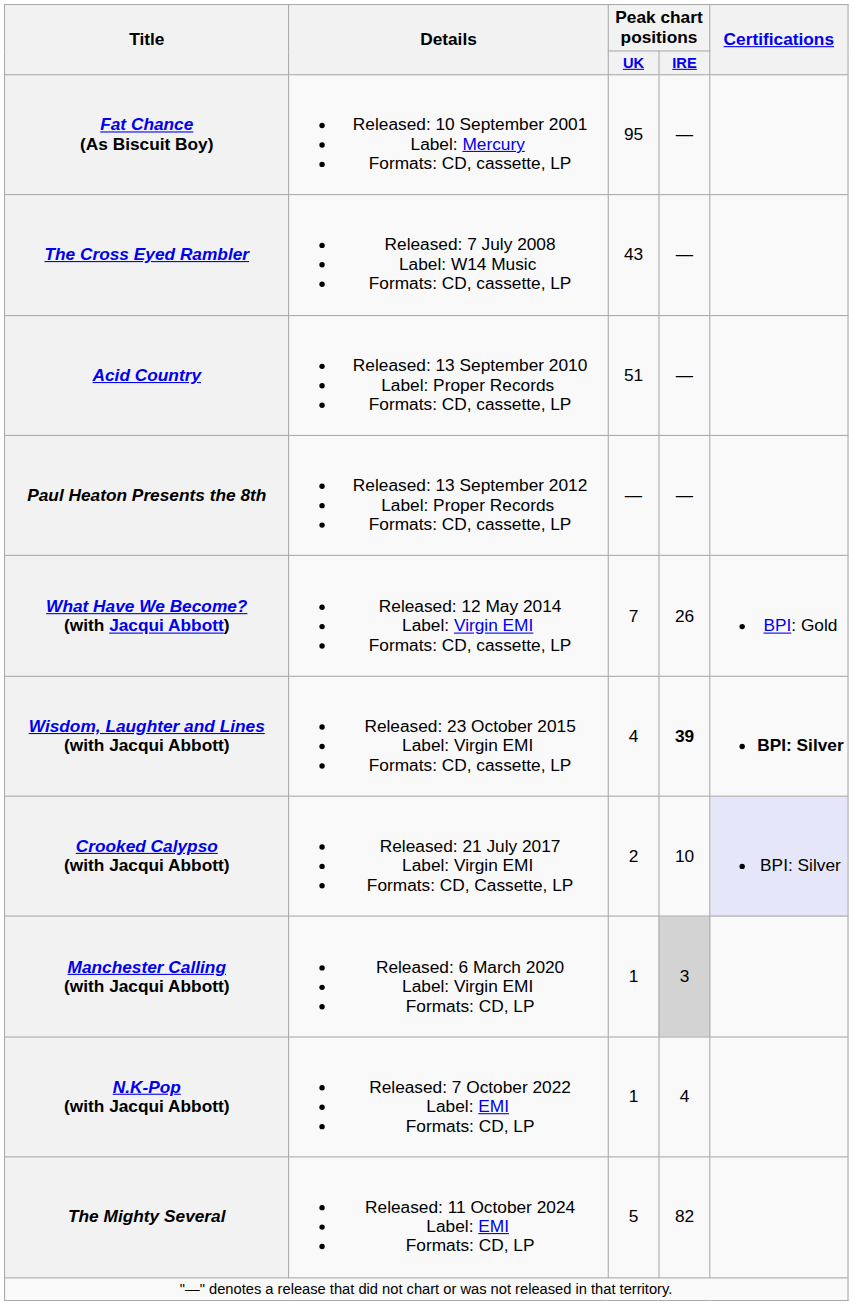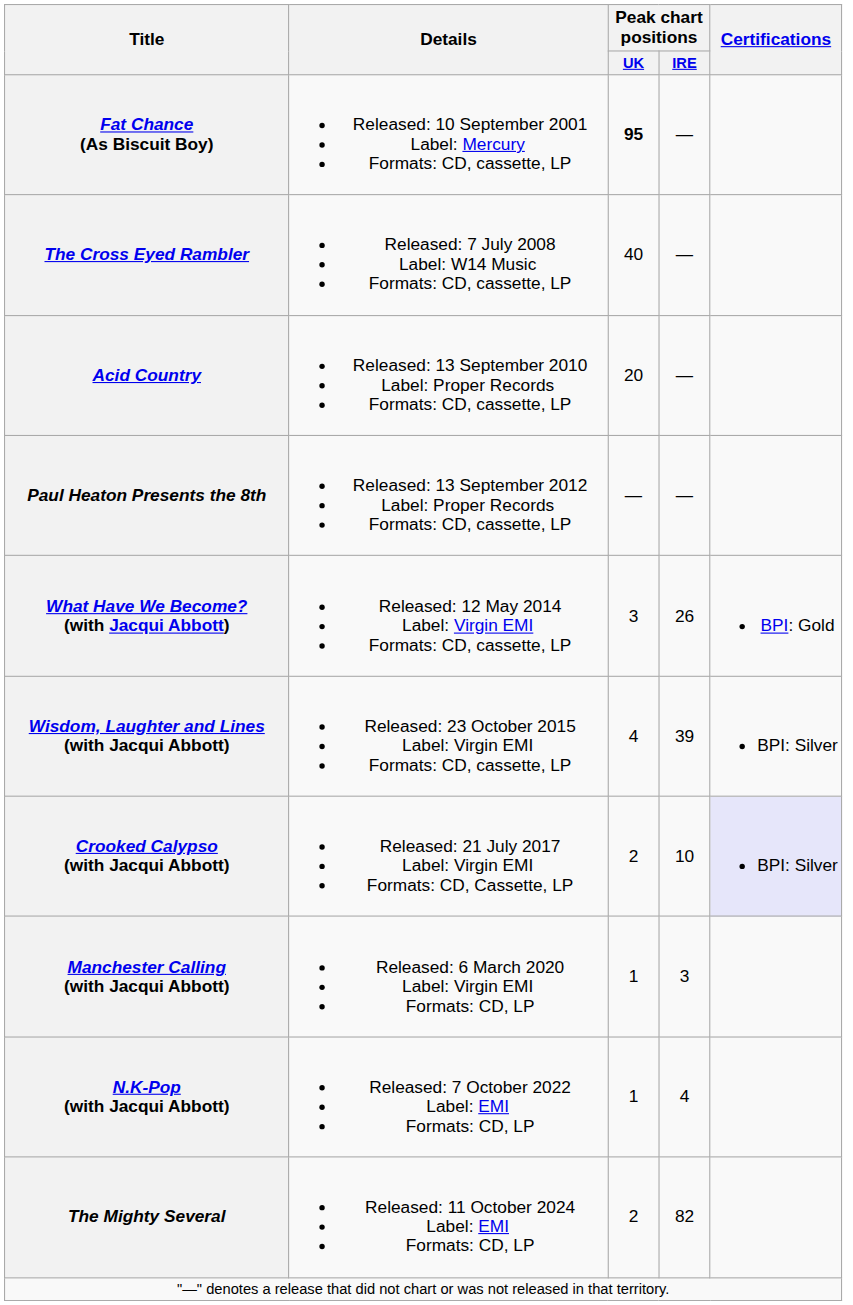Fat Chance (As Biscuit Boy) | Peak chart positions / UK: normal -> bold
The Cross Eyed Rambler | Peak chart positions / UK: 43 -> 40
Acid Country | Peak chart positions / UK: 51 -> 20
What Have We Become? (with Jacqui Abbott) | Peak chart positions / UK: 7 -> 3
Wisdom, Laughter and Lines (with Jacqui Abbott) | Peak chart positions / IRE: bold -> normal
Wisdom, Laughter and Lines (with Jacqui Abbott) | Certifications: bold -> normal
Manchester Calling (with Jacqui Abbott) | Peak chart positions / IRE: lightgrey background -> no background
The Mighty Several | Peak chart positions / UK: 5 -> 2
